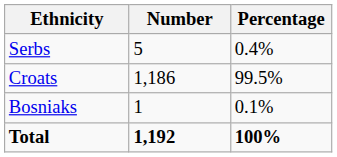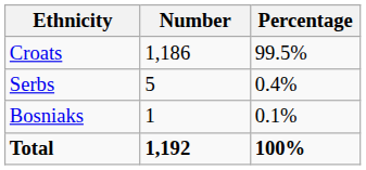rows swapped: Croats <-> Serbs
